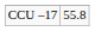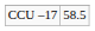CCU –17 | column 2: 55.8 -> 58.5
